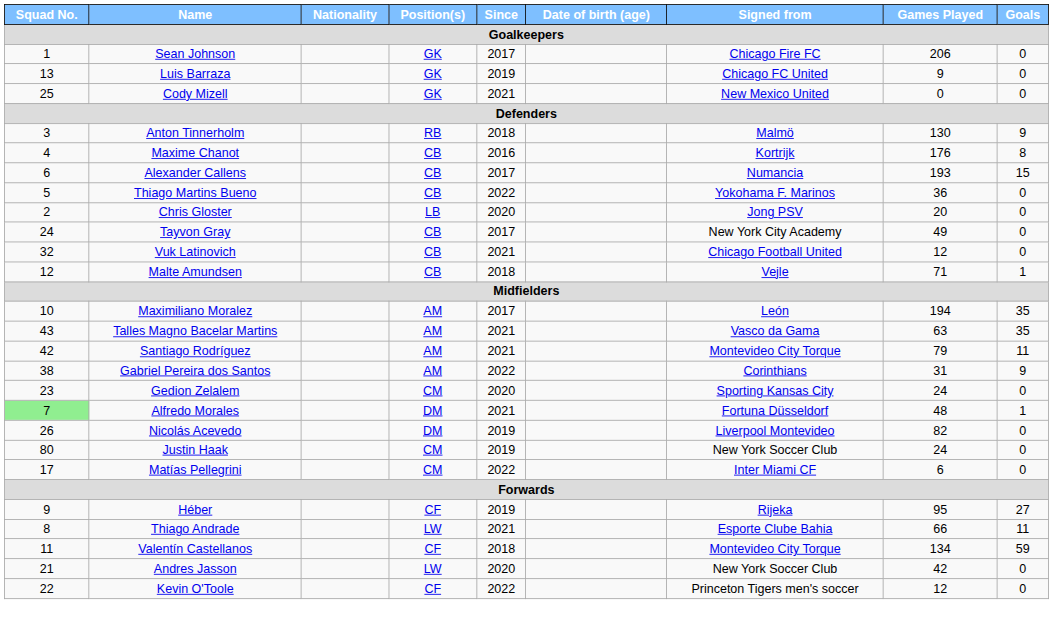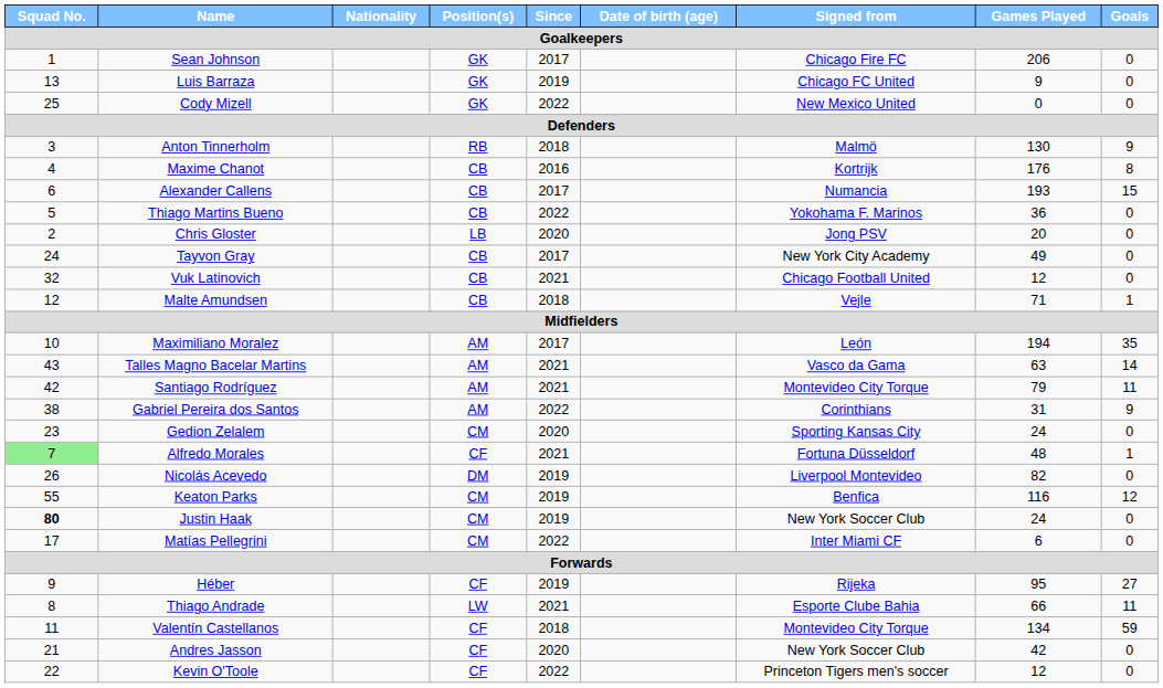Cody Mizell | Since: 2021 -> 2022
Talles Magno Bacelar Martins | Goals: 35 -> 14
Alfredo Morales | Position(s): DM -> CF
+ row: 55 | Keaton Parks | CM | 2019 | Benfica | 116 | 12
Justin Haak | Squad No.: normal -> bold
Andres Jasson | Position(s): LW -> CF
